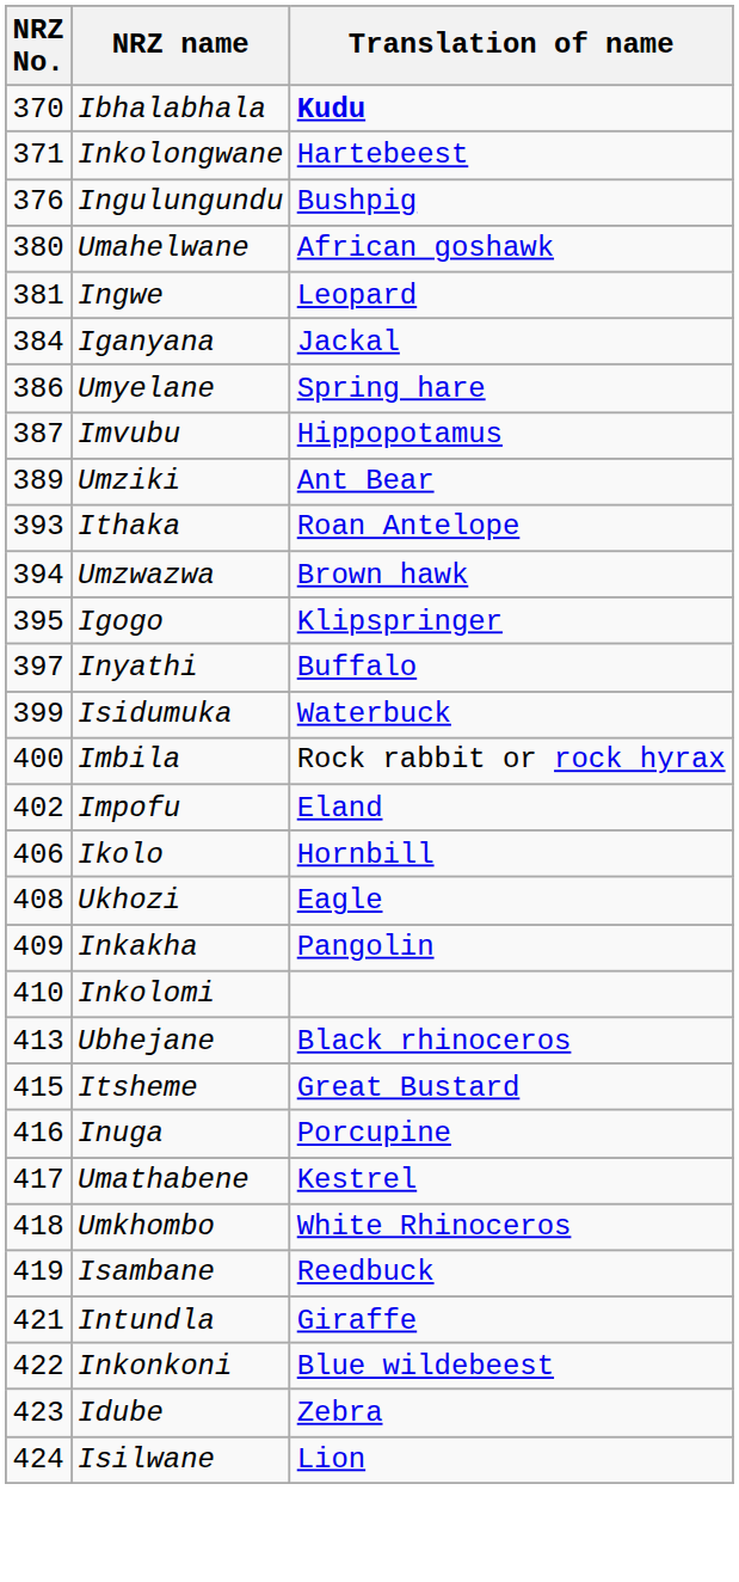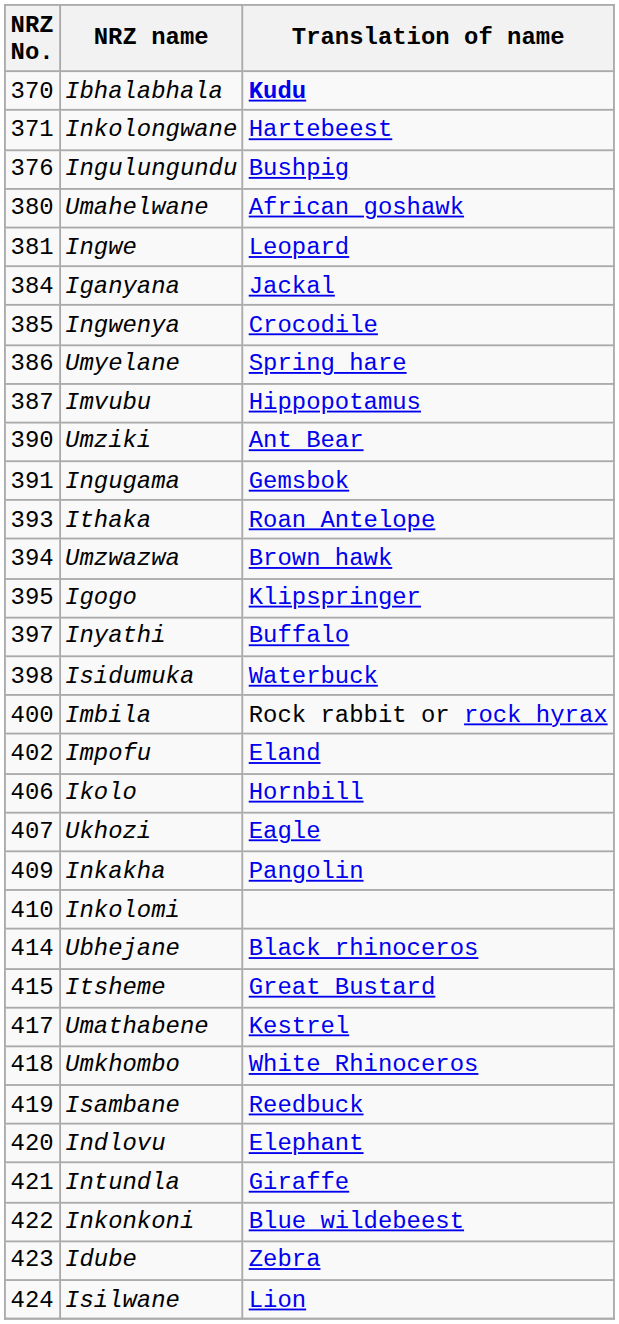+ row: 385 | Ingwenya | Crocodile
Umziki | NRZ No.: 389 -> 390
+ row: 391 | Ingugama | Gemsbok
Isidumuka | NRZ No.: 399 -> 398
Ukhozi | NRZ No.: 408 -> 407
Ubhejane | NRZ No.: 413 -> 414
- row: 416 | Inuga | Porcupine
+ row: 420 | Indlovu | Elephant
